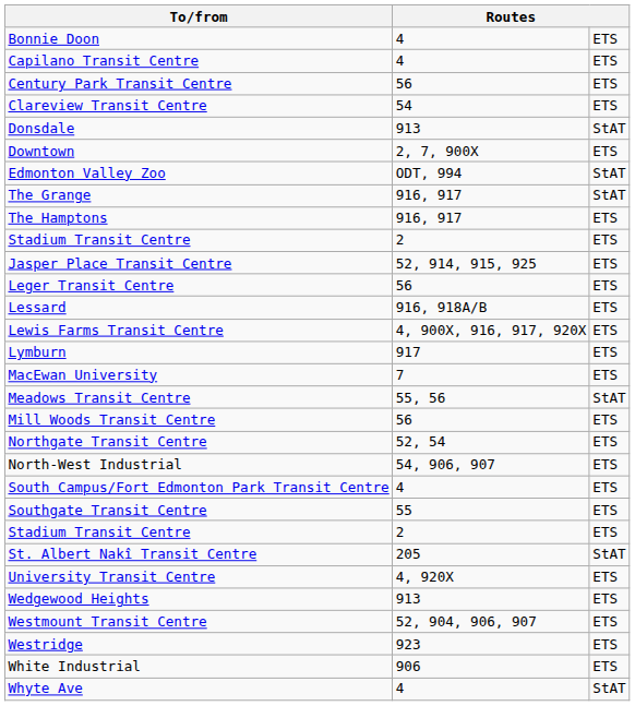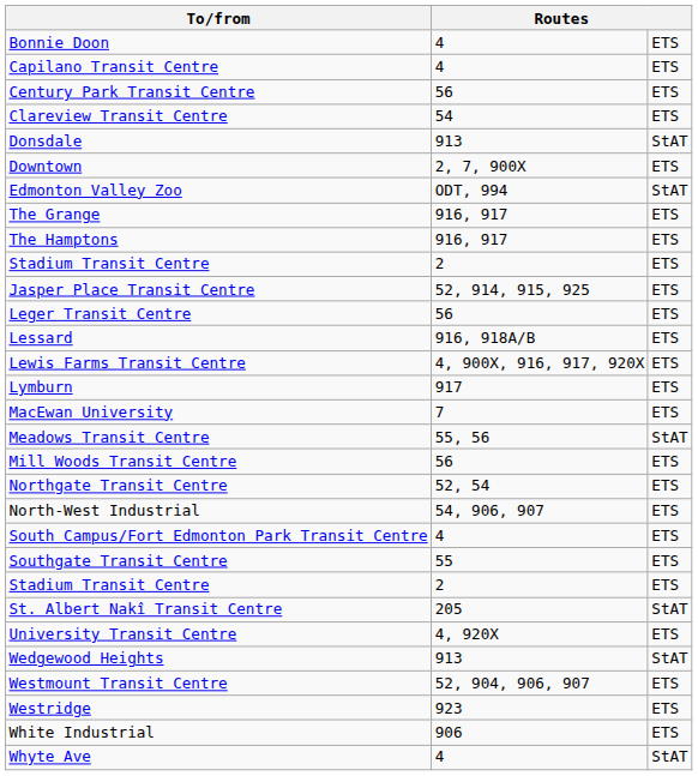The Grange | column 3: StAT -> ETS
Wedgewood Heights | column 3: ETS -> StAT
